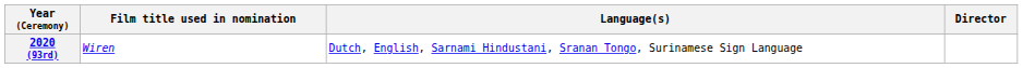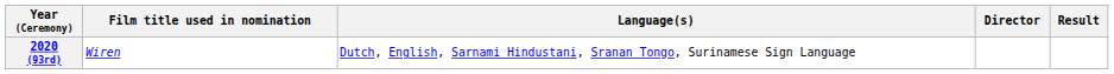+ column: Result
